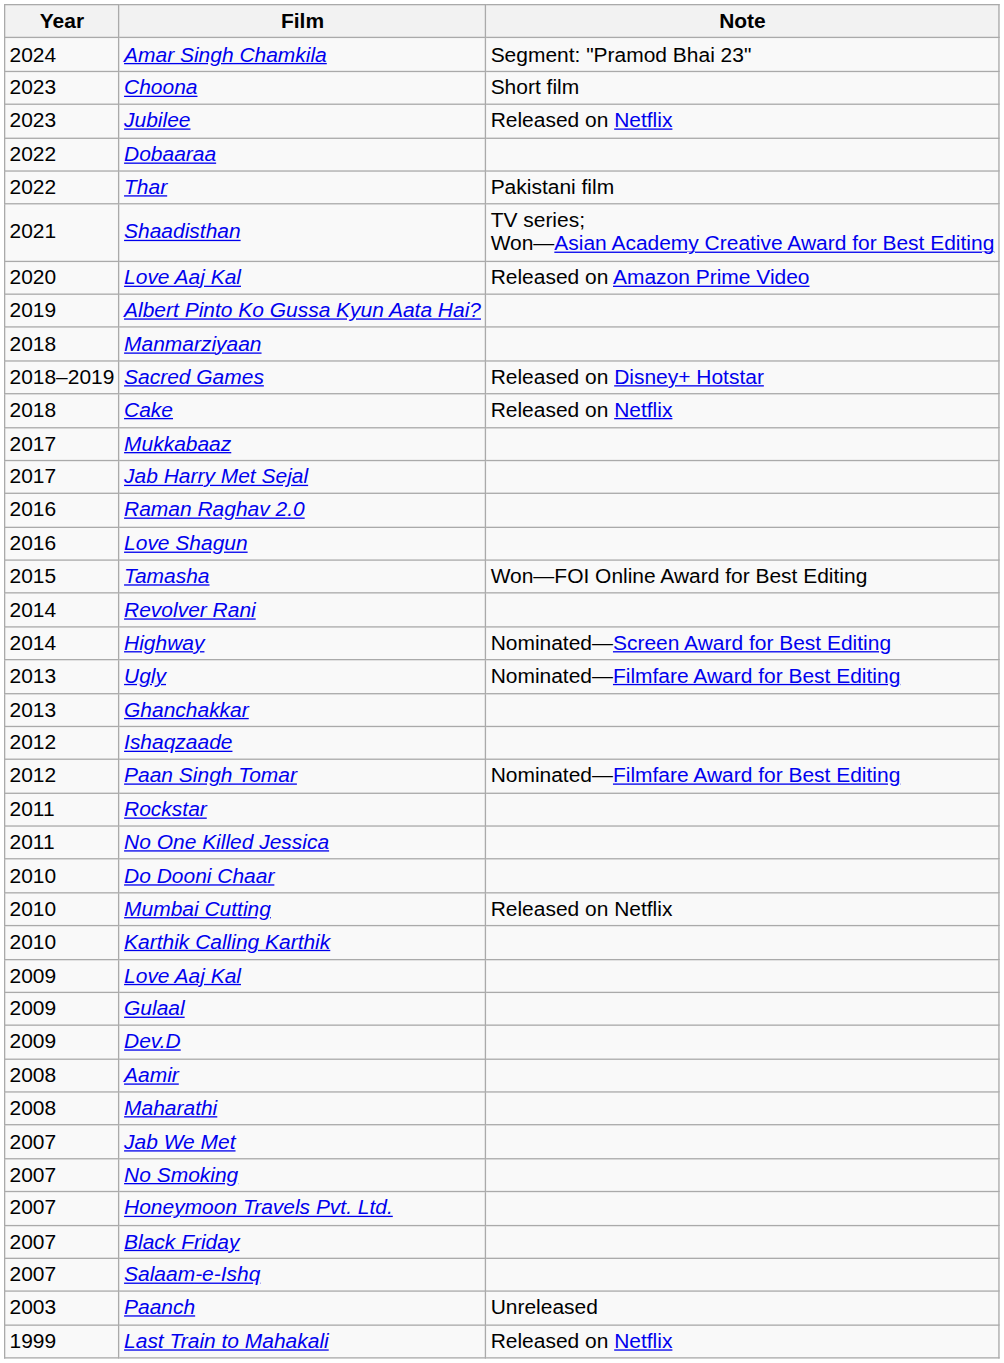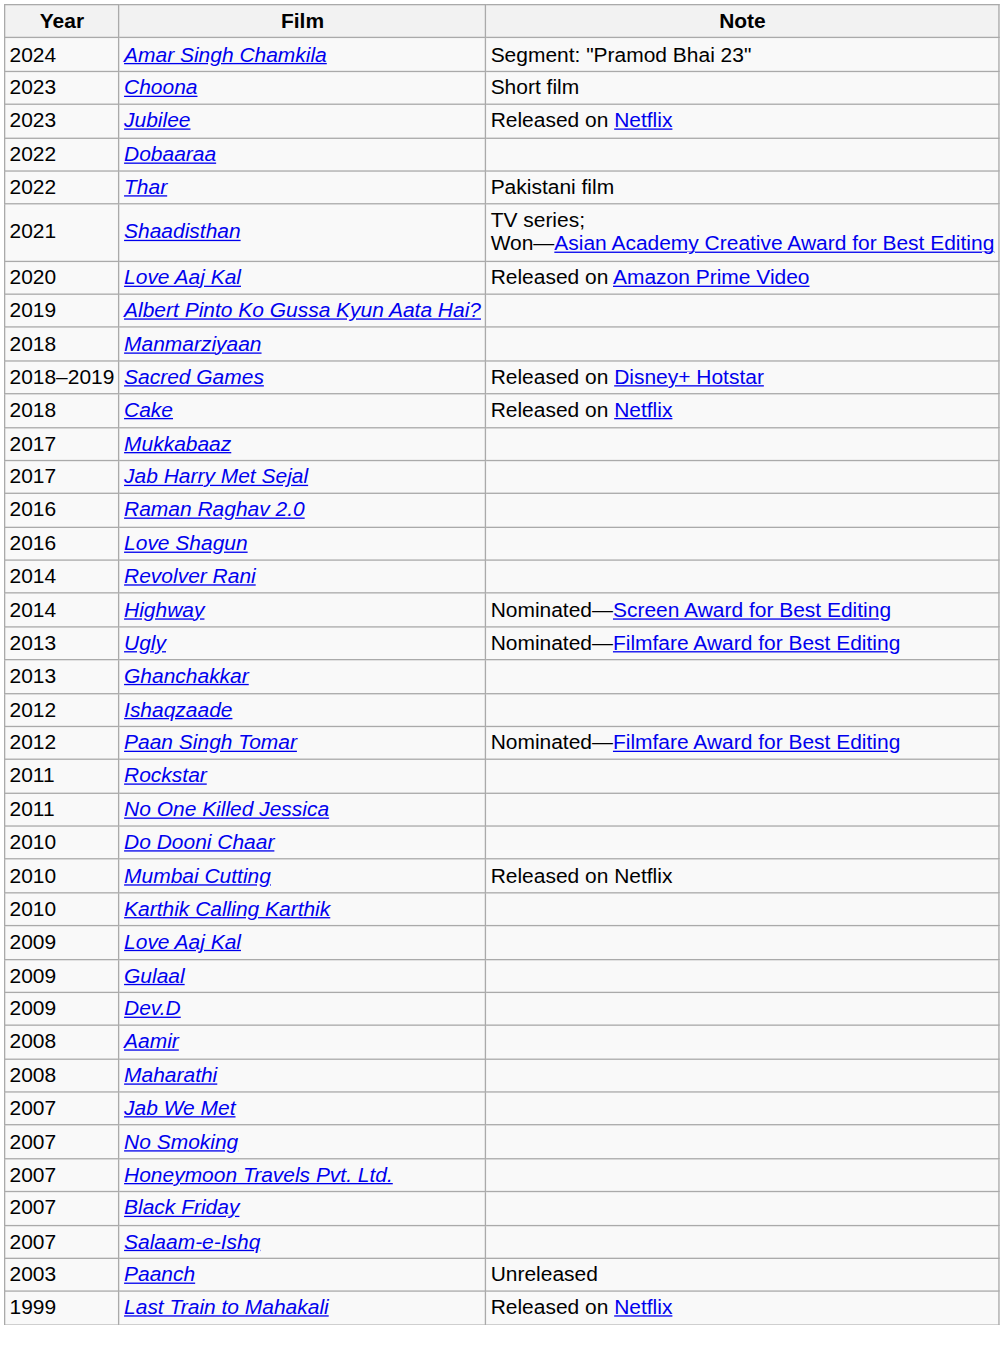- row: 2015 | Tamasha | Won—FOI Online Award for Best Editing
